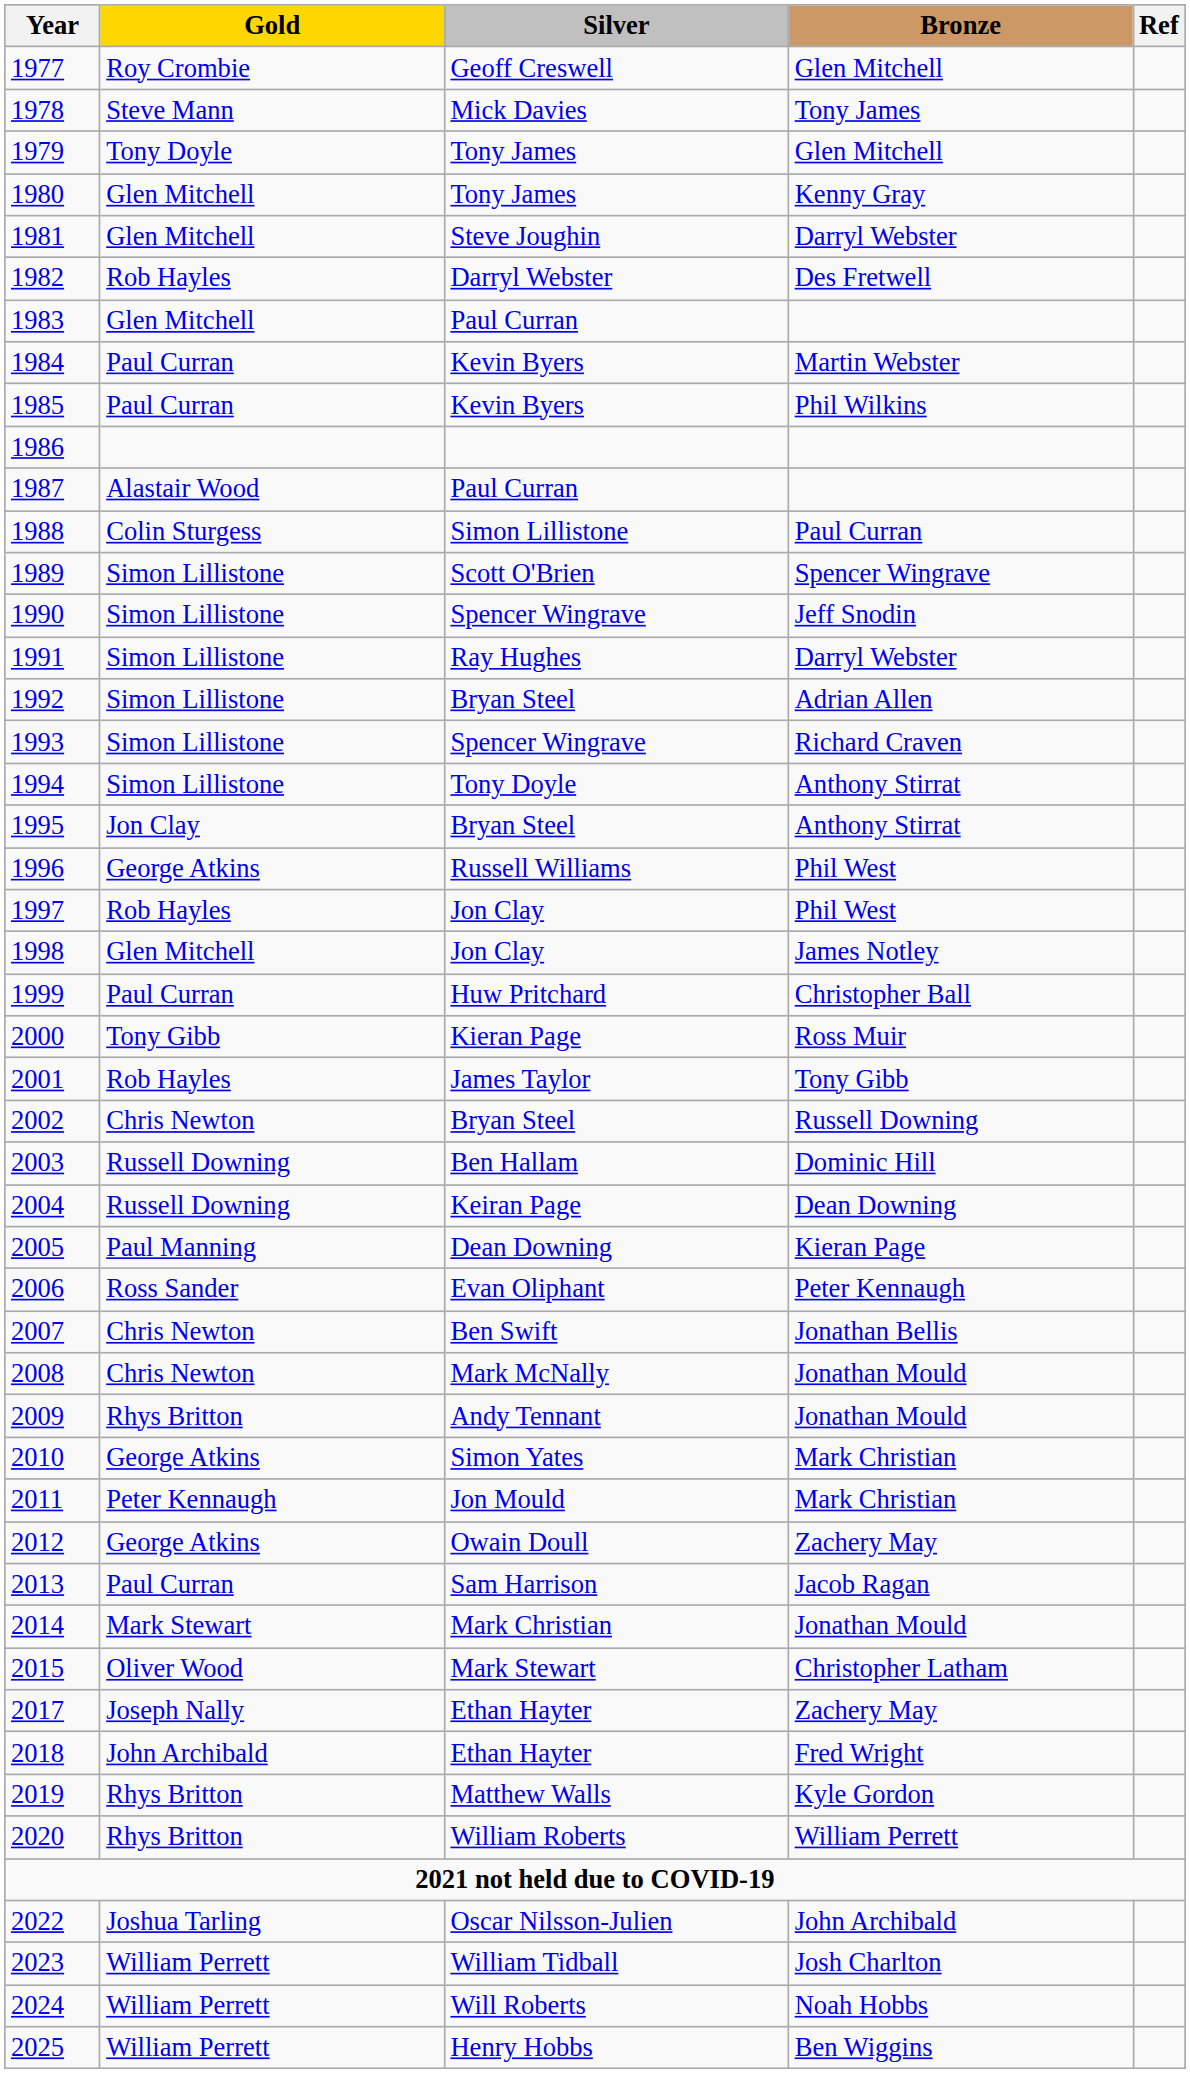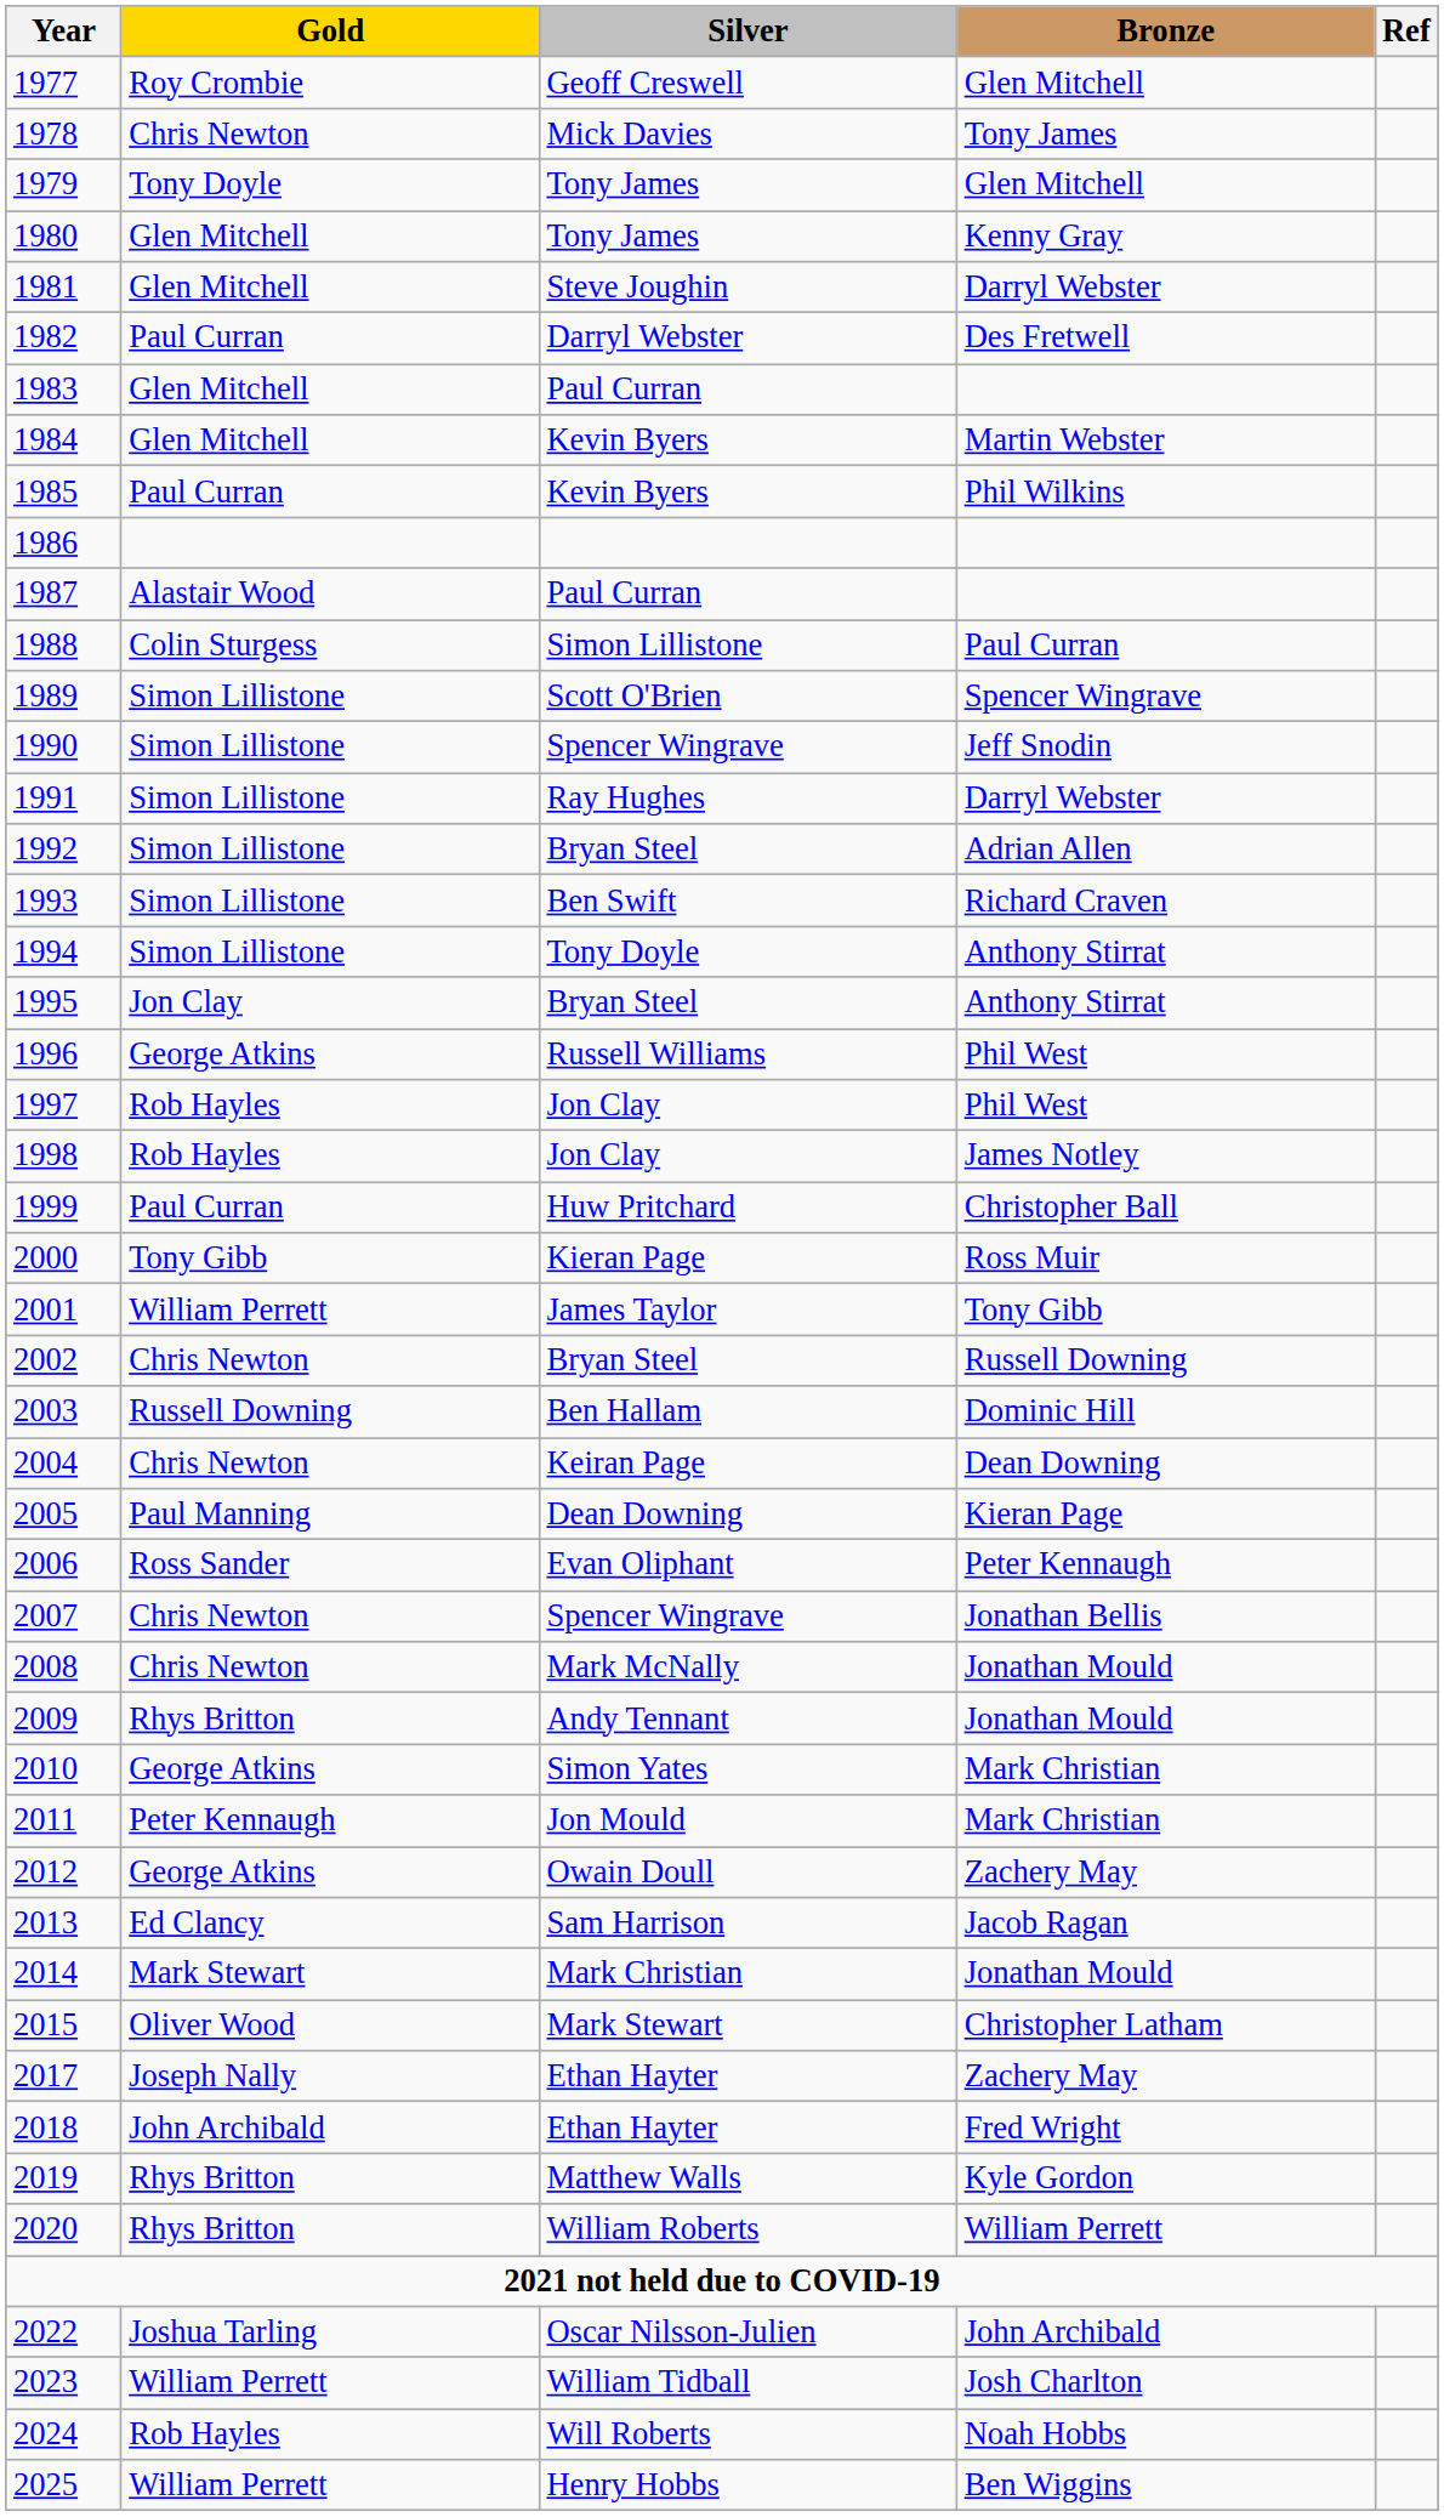1978 | Gold: Steve Mann -> Chris Newton
1982 | Gold: Rob Hayles -> Paul Curran
1984 | Gold: Paul Curran -> Glen Mitchell
1993 | Silver: Spencer Wingrave -> Ben Swift
1998 | Gold: Glen Mitchell -> Rob Hayles
2001 | Gold: Rob Hayles -> William Perrett
2004 | Gold: Russell Downing -> Chris Newton
2007 | Silver: Ben Swift -> Spencer Wingrave
2013 | Gold: Paul Curran -> Ed Clancy
2024 | Gold: William Perrett -> Rob Hayles
